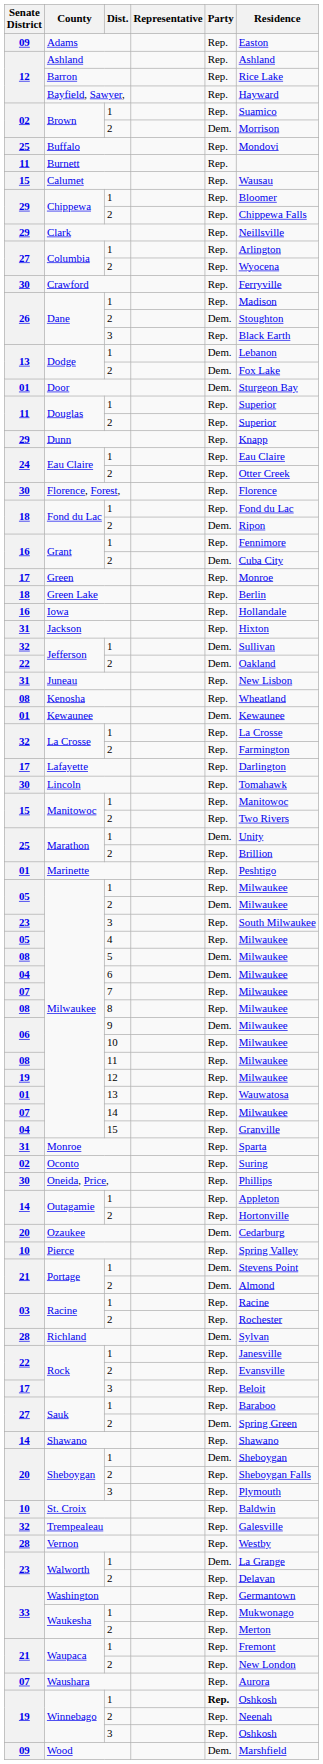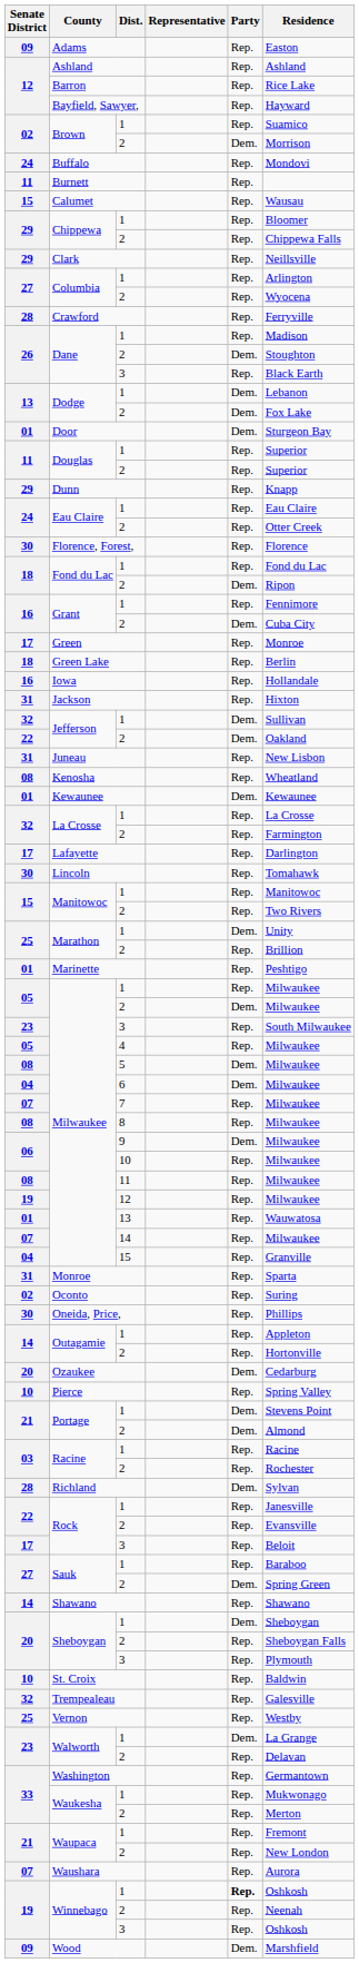Buffalo | Senate District: 25 -> 24
Crawford | Senate District: 30 -> 28
Vernon | Senate District: 28 -> 25
